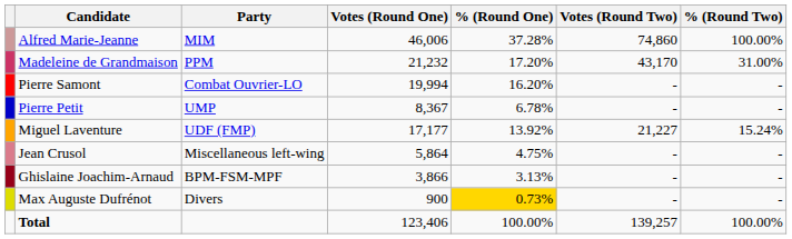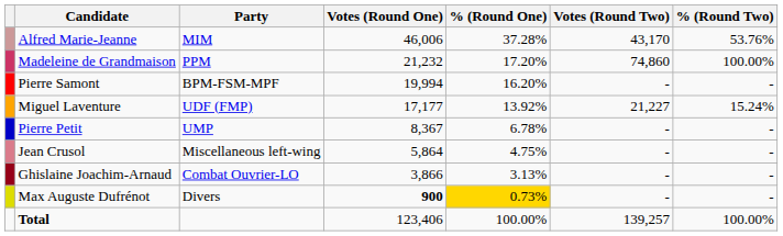Alfred Marie-Jeanne | Votes (Round Two): 74,860 -> 43,170
Alfred Marie-Jeanne | % (Round Two): 100.00% -> 53.76%
Madeleine de Grandmaison | Votes (Round Two): 43,170 -> 74,860
Madeleine de Grandmaison | % (Round Two): 31.00% -> 100.00%
Pierre Samont | Party: Combat Ouvrier-LO -> BPM-FSM-MPF
rows swapped: Miguel Laventure <-> Pierre Petit
Ghislaine Joachim-Arnaud | Party: BPM-FSM-MPF -> Combat Ouvrier-LO
Max Auguste Dufrénot | Votes (Round One): normal -> bold
